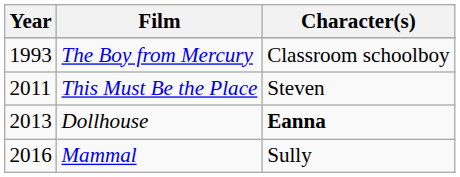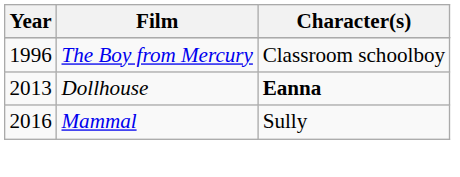The Boy from Mercury | Year: 1993 -> 1996
- row: 2011 | This Must Be the Place | Steven
